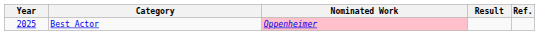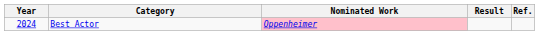Best Actor | Year: 2025 -> 2024
